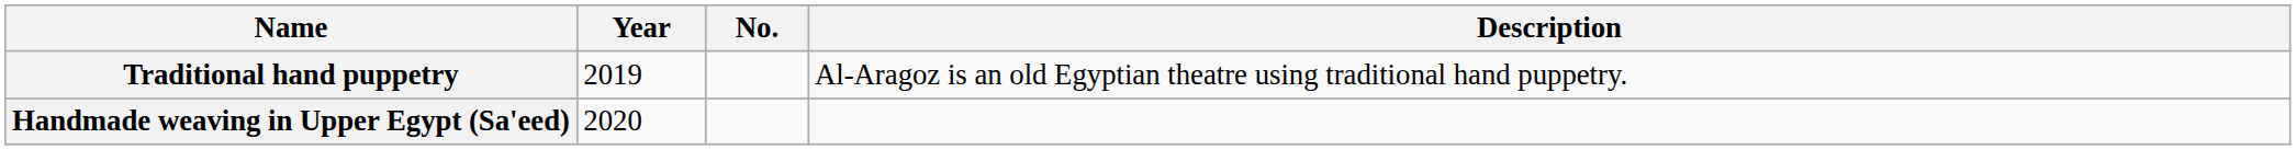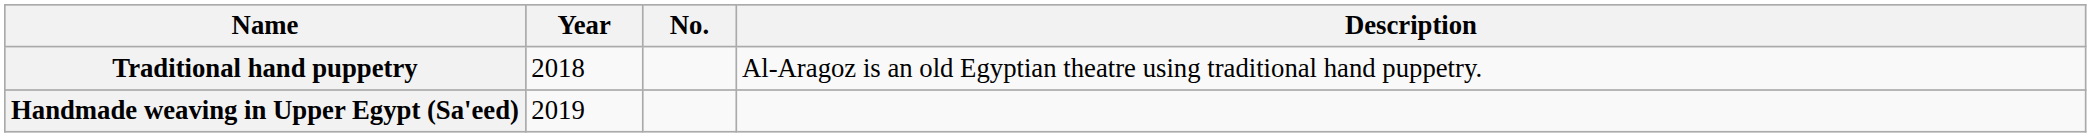Traditional hand puppetry | Year: 2019 -> 2018
Handmade weaving in Upper Egypt (Sa'eed) | Year: 2020 -> 2019
